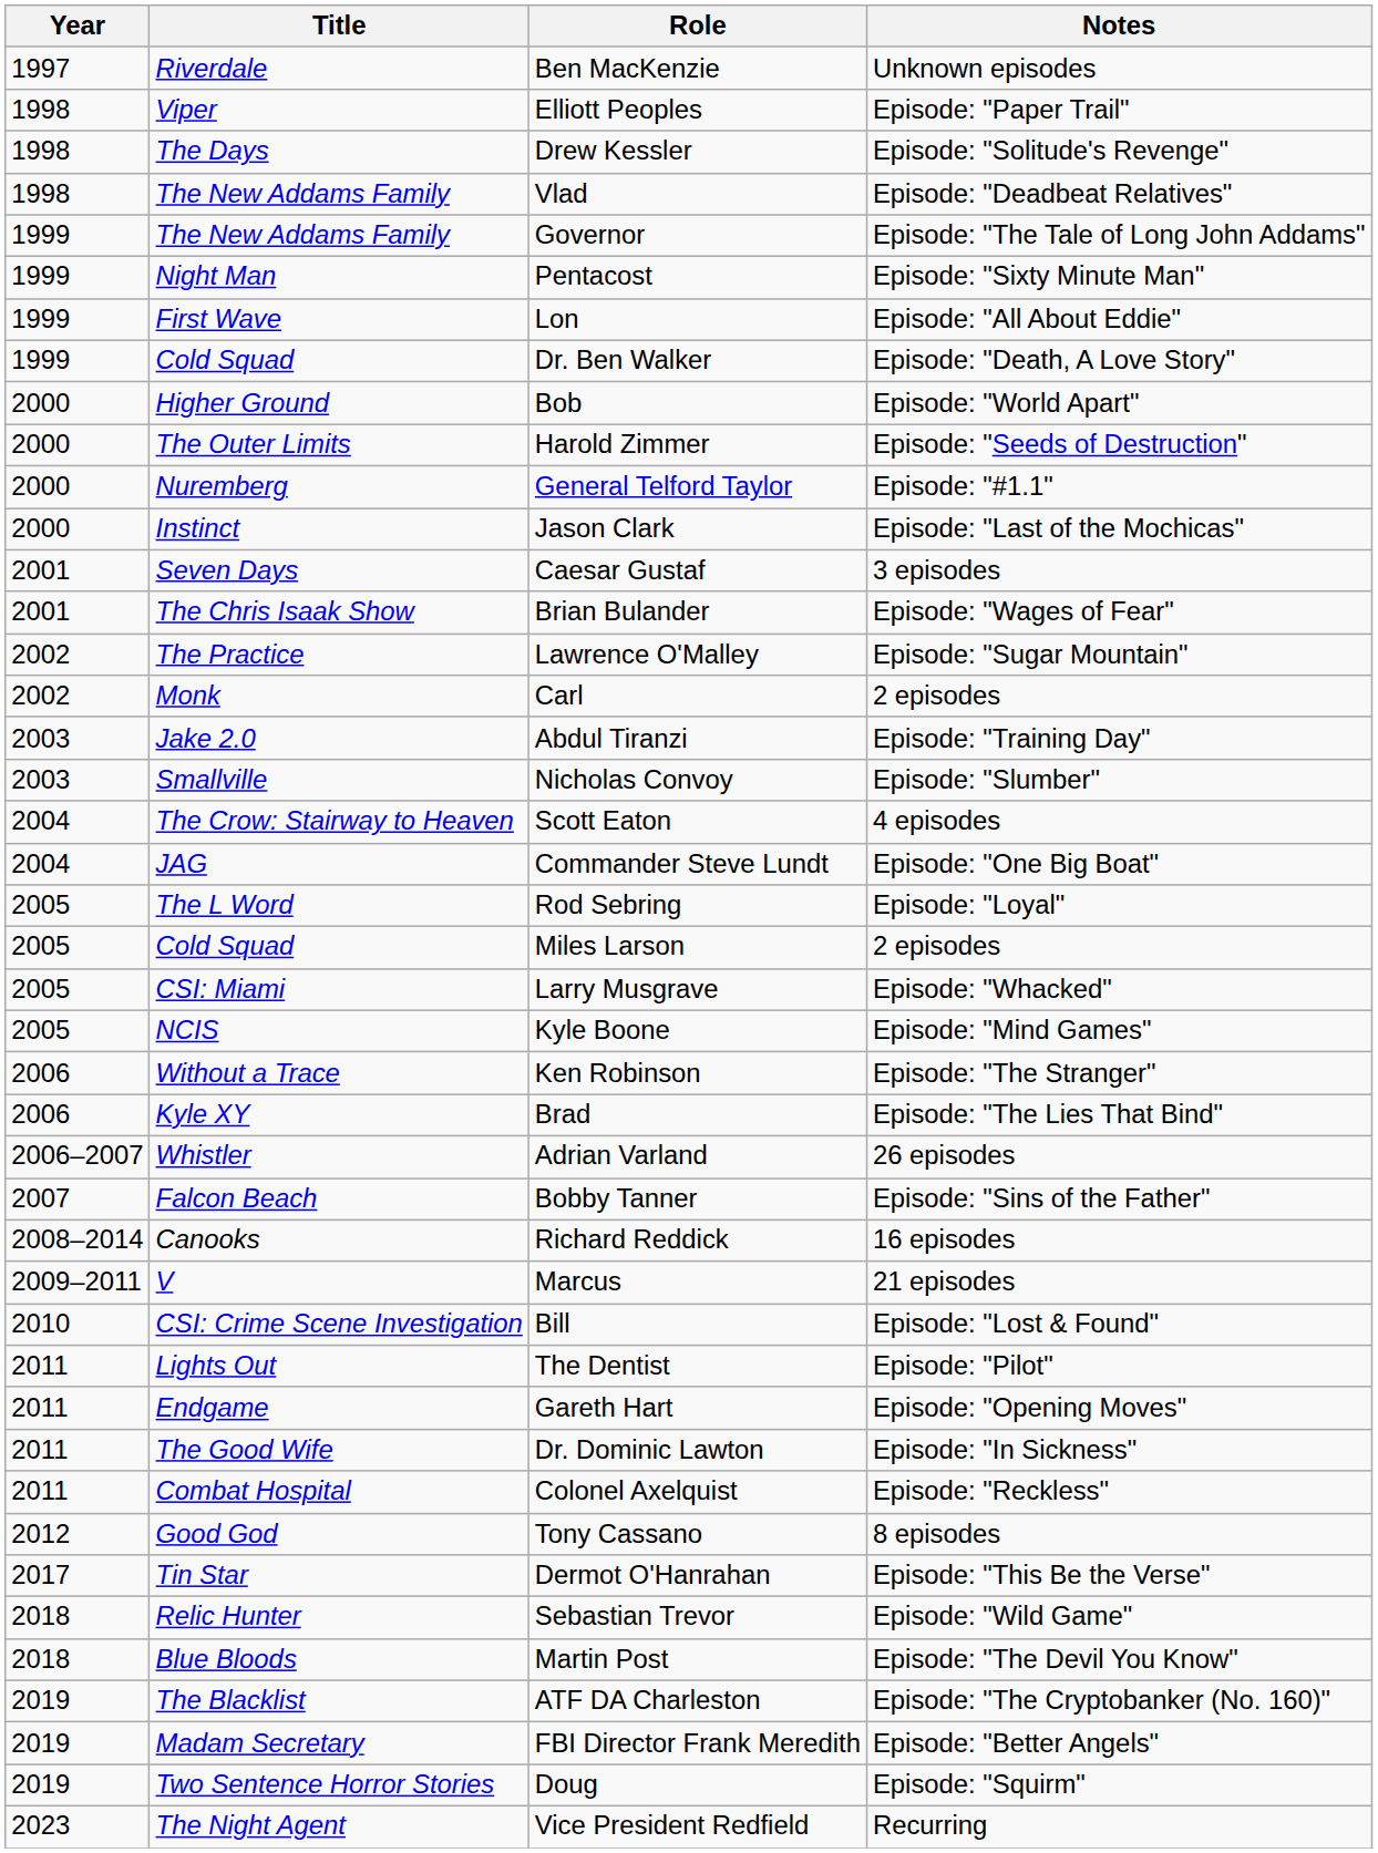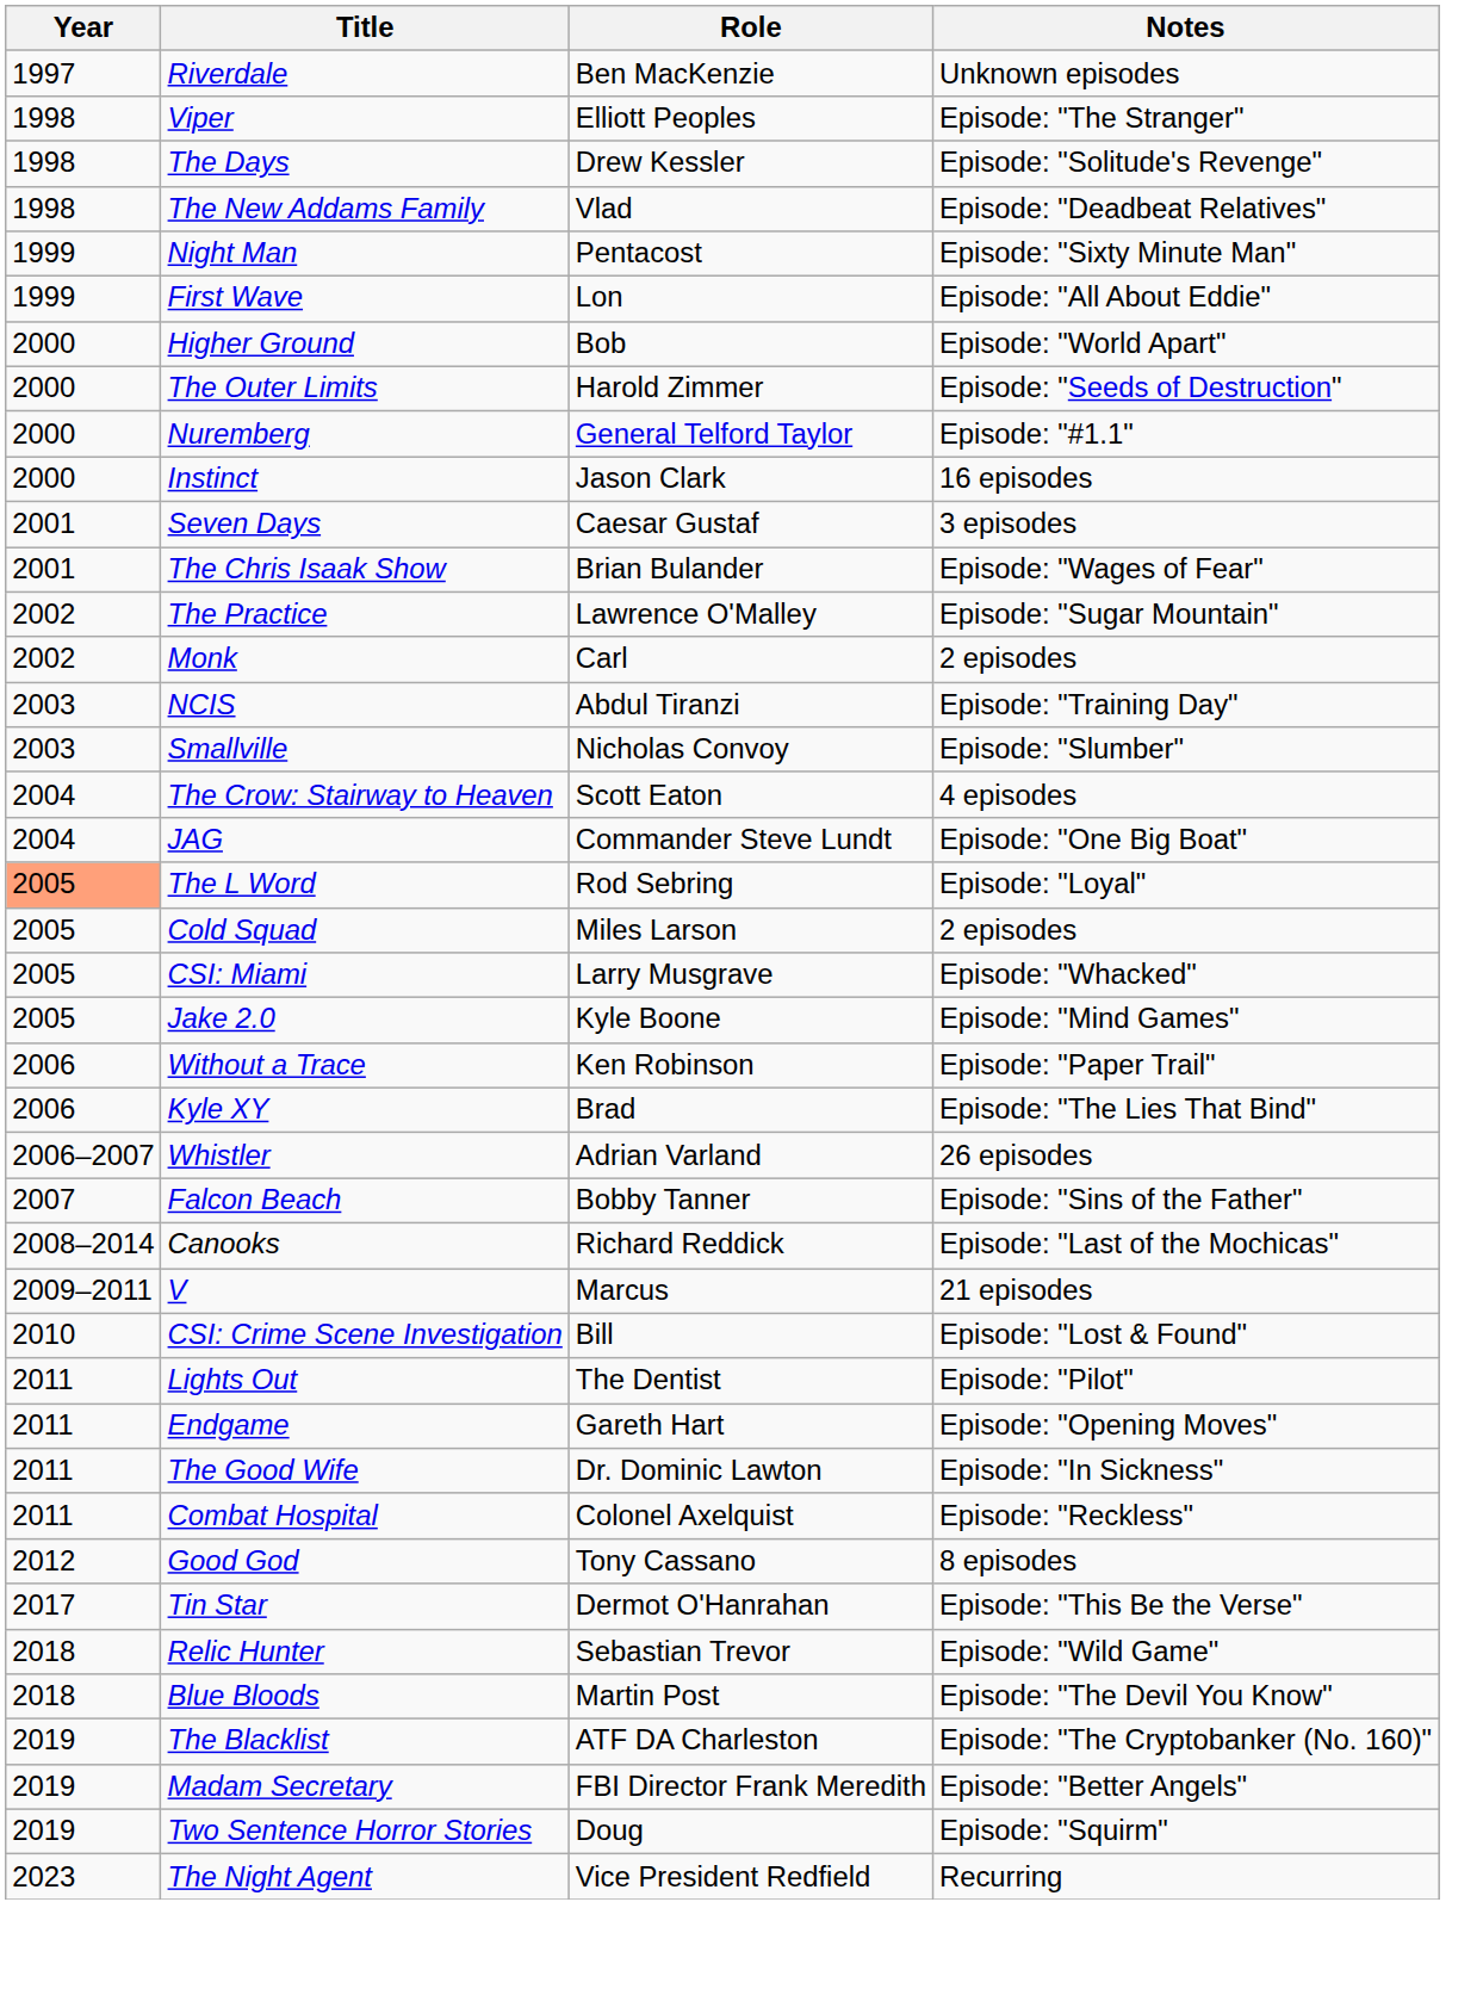Elliott Peoples | Notes: Episode: "Paper Trail" -> Episode: "The Stranger"
- row: 1999 | The New Addams Family | Governor | Episode: "The Tale of Long John Addams"
- row: 1999 | Cold Squad | Dr. Ben Walker | Episode: "Death, A Love Story"
Jason Clark | Notes: Episode: "Last of the Mochicas" -> 16 episodes
Abdul Tiranzi | Title: Jake 2.0 -> NCIS
Rod Sebring | Year: no background -> lightsalmon background
Kyle Boone | Title: NCIS -> Jake 2.0
Ken Robinson | Notes: Episode: "The Stranger" -> Episode: "Paper Trail"
Richard Reddick | Notes: 16 episodes -> Episode: "Last of the Mochicas"
